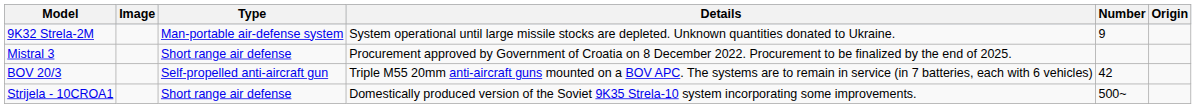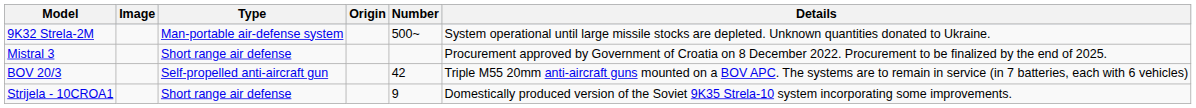columns swapped: Origin <-> Details
9K32 Strela-2M | Number: 9 -> 500~
Strijela - 10CROA1 | Number: 500~ -> 9
